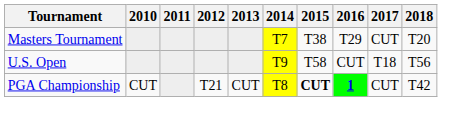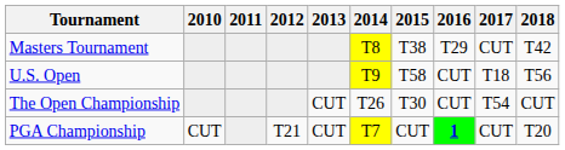Masters Tournament | 2014: T7 -> T8
Masters Tournament | 2018: T20 -> T42
+ row: The Open Championship | CUT | T26 | T30 | CUT | T54 | CUT
PGA Championship | 2014: T8 -> T7
PGA Championship | 2015: bold -> normal
PGA Championship | 2018: T42 -> T20
